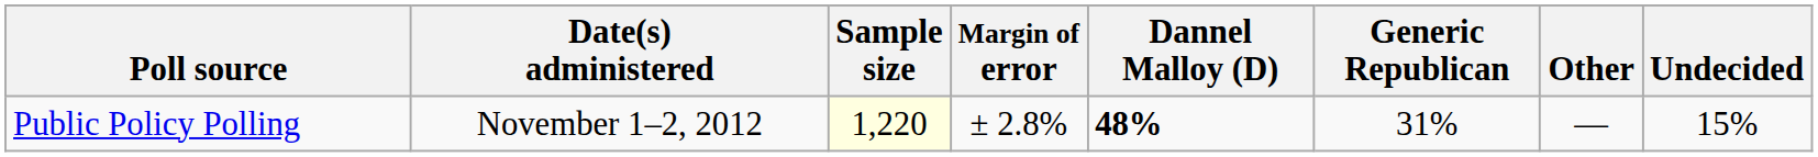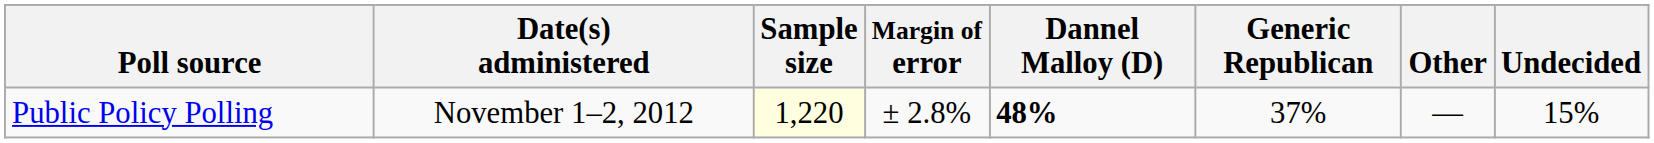Public Policy Polling | Generic Republican: 31% -> 37%
